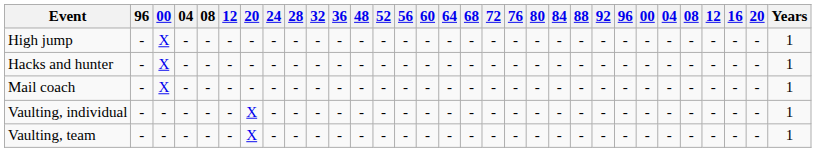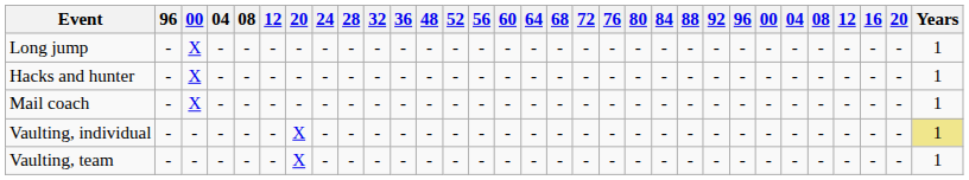- row: High jump | - | X | - | - | - | - | - | - | - | - | - | - | - | - | - | - | - | - | - | - | - | - | - | - | - | - | - | - | - | 1
+ row: Long jump | - | X | - | - | - | - | - | - | - | - | - | - | - | - | - | - | - | - | - | - | - | - | - | - | - | - | - | - | - | 1
Vaulting, individual | Years: no background -> khaki background
